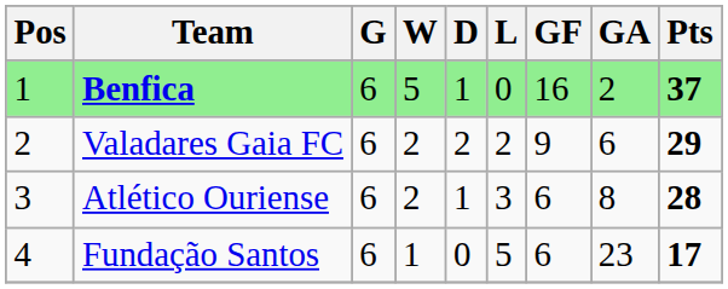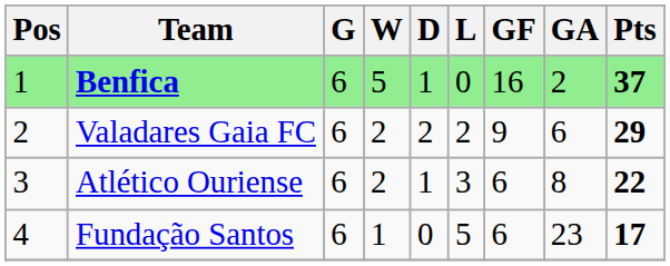Atlético Ouriense | Pts: 28 -> 22
